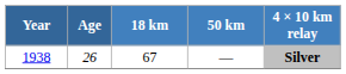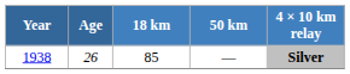1938 | 18 km: 67 -> 85
